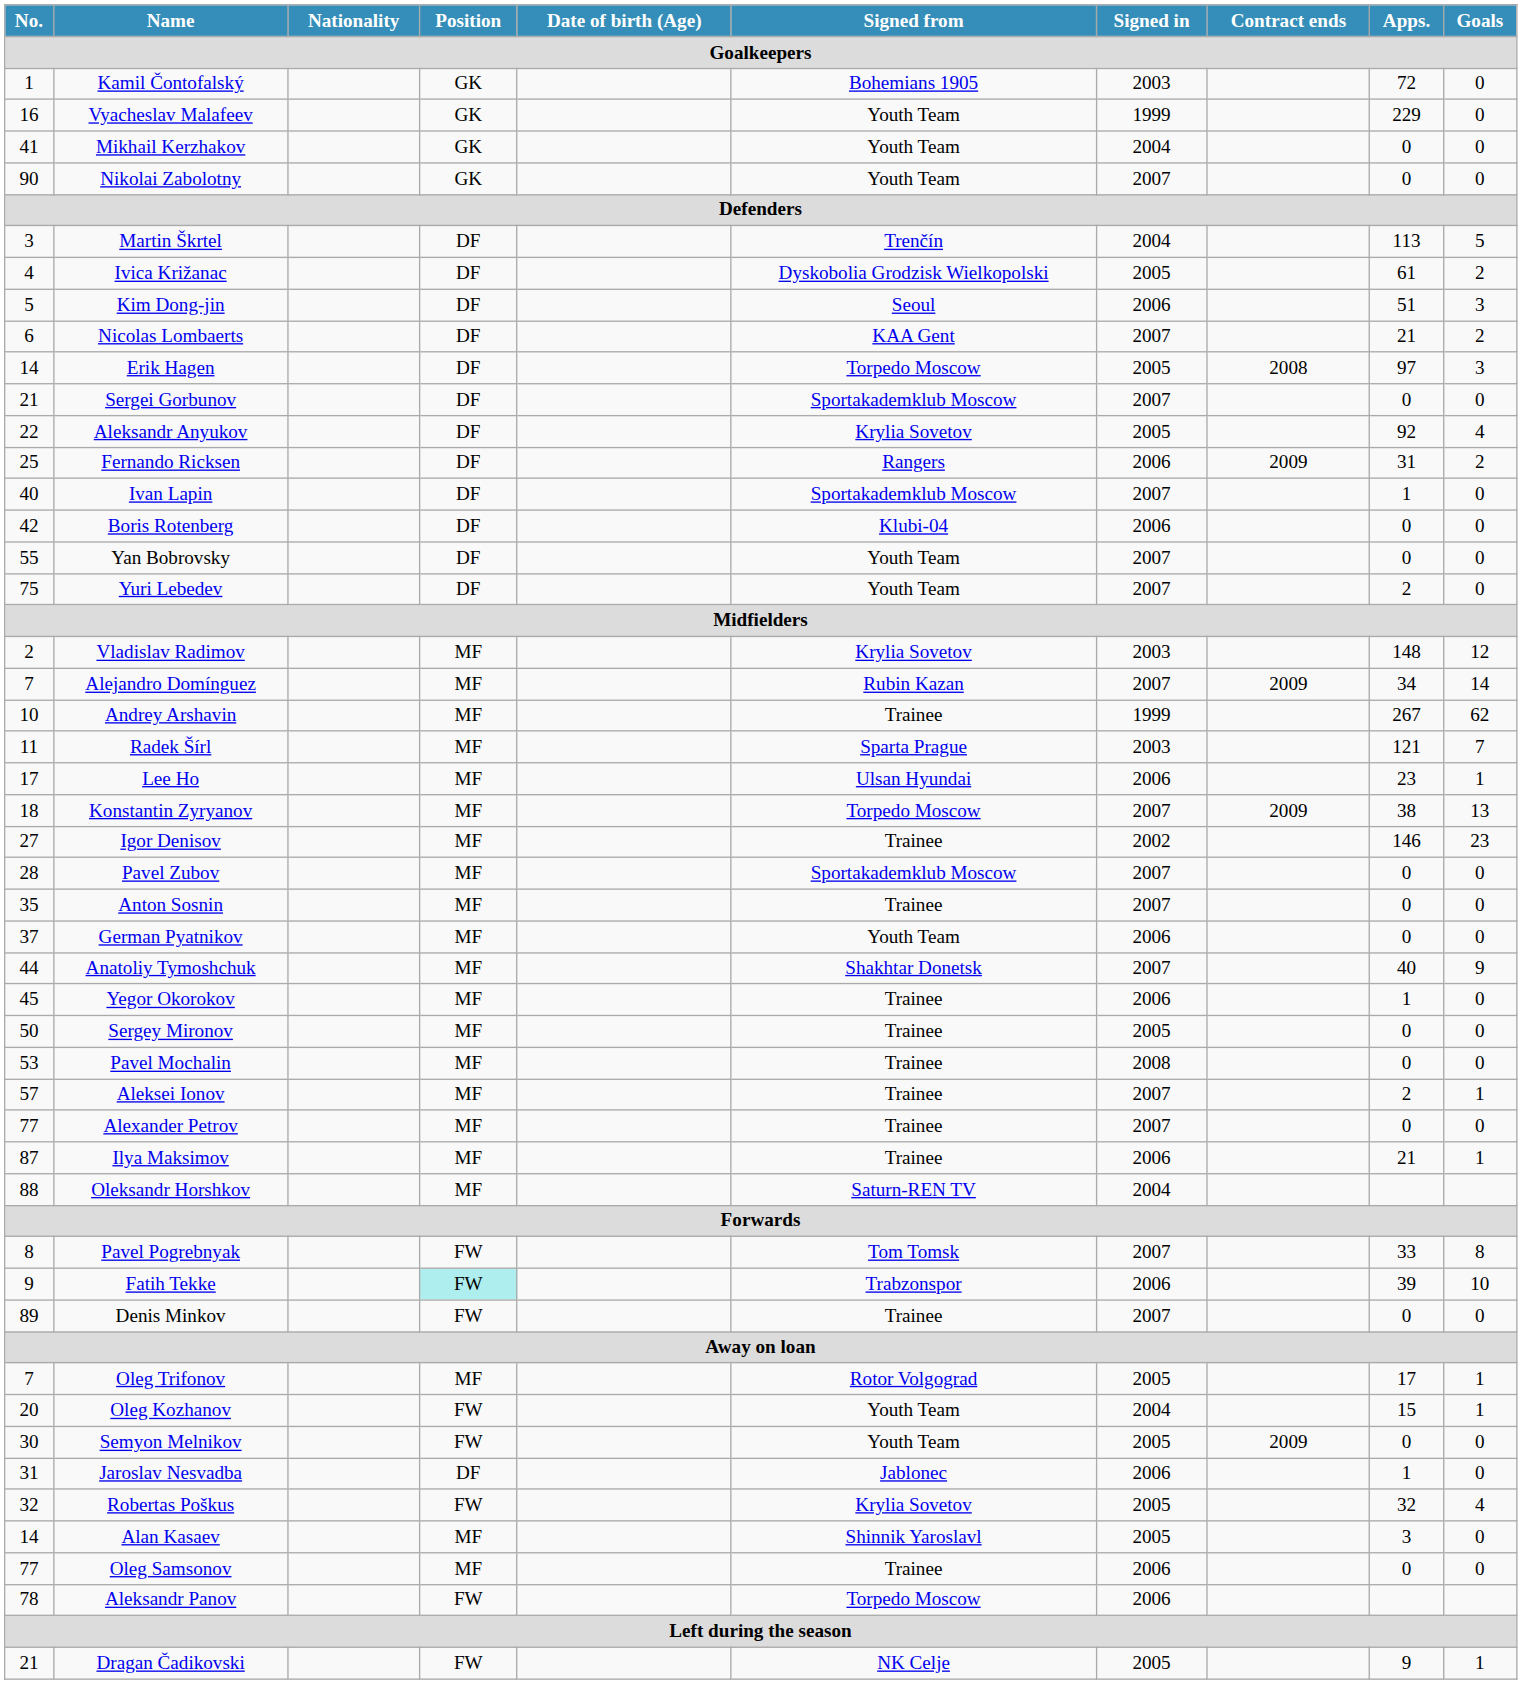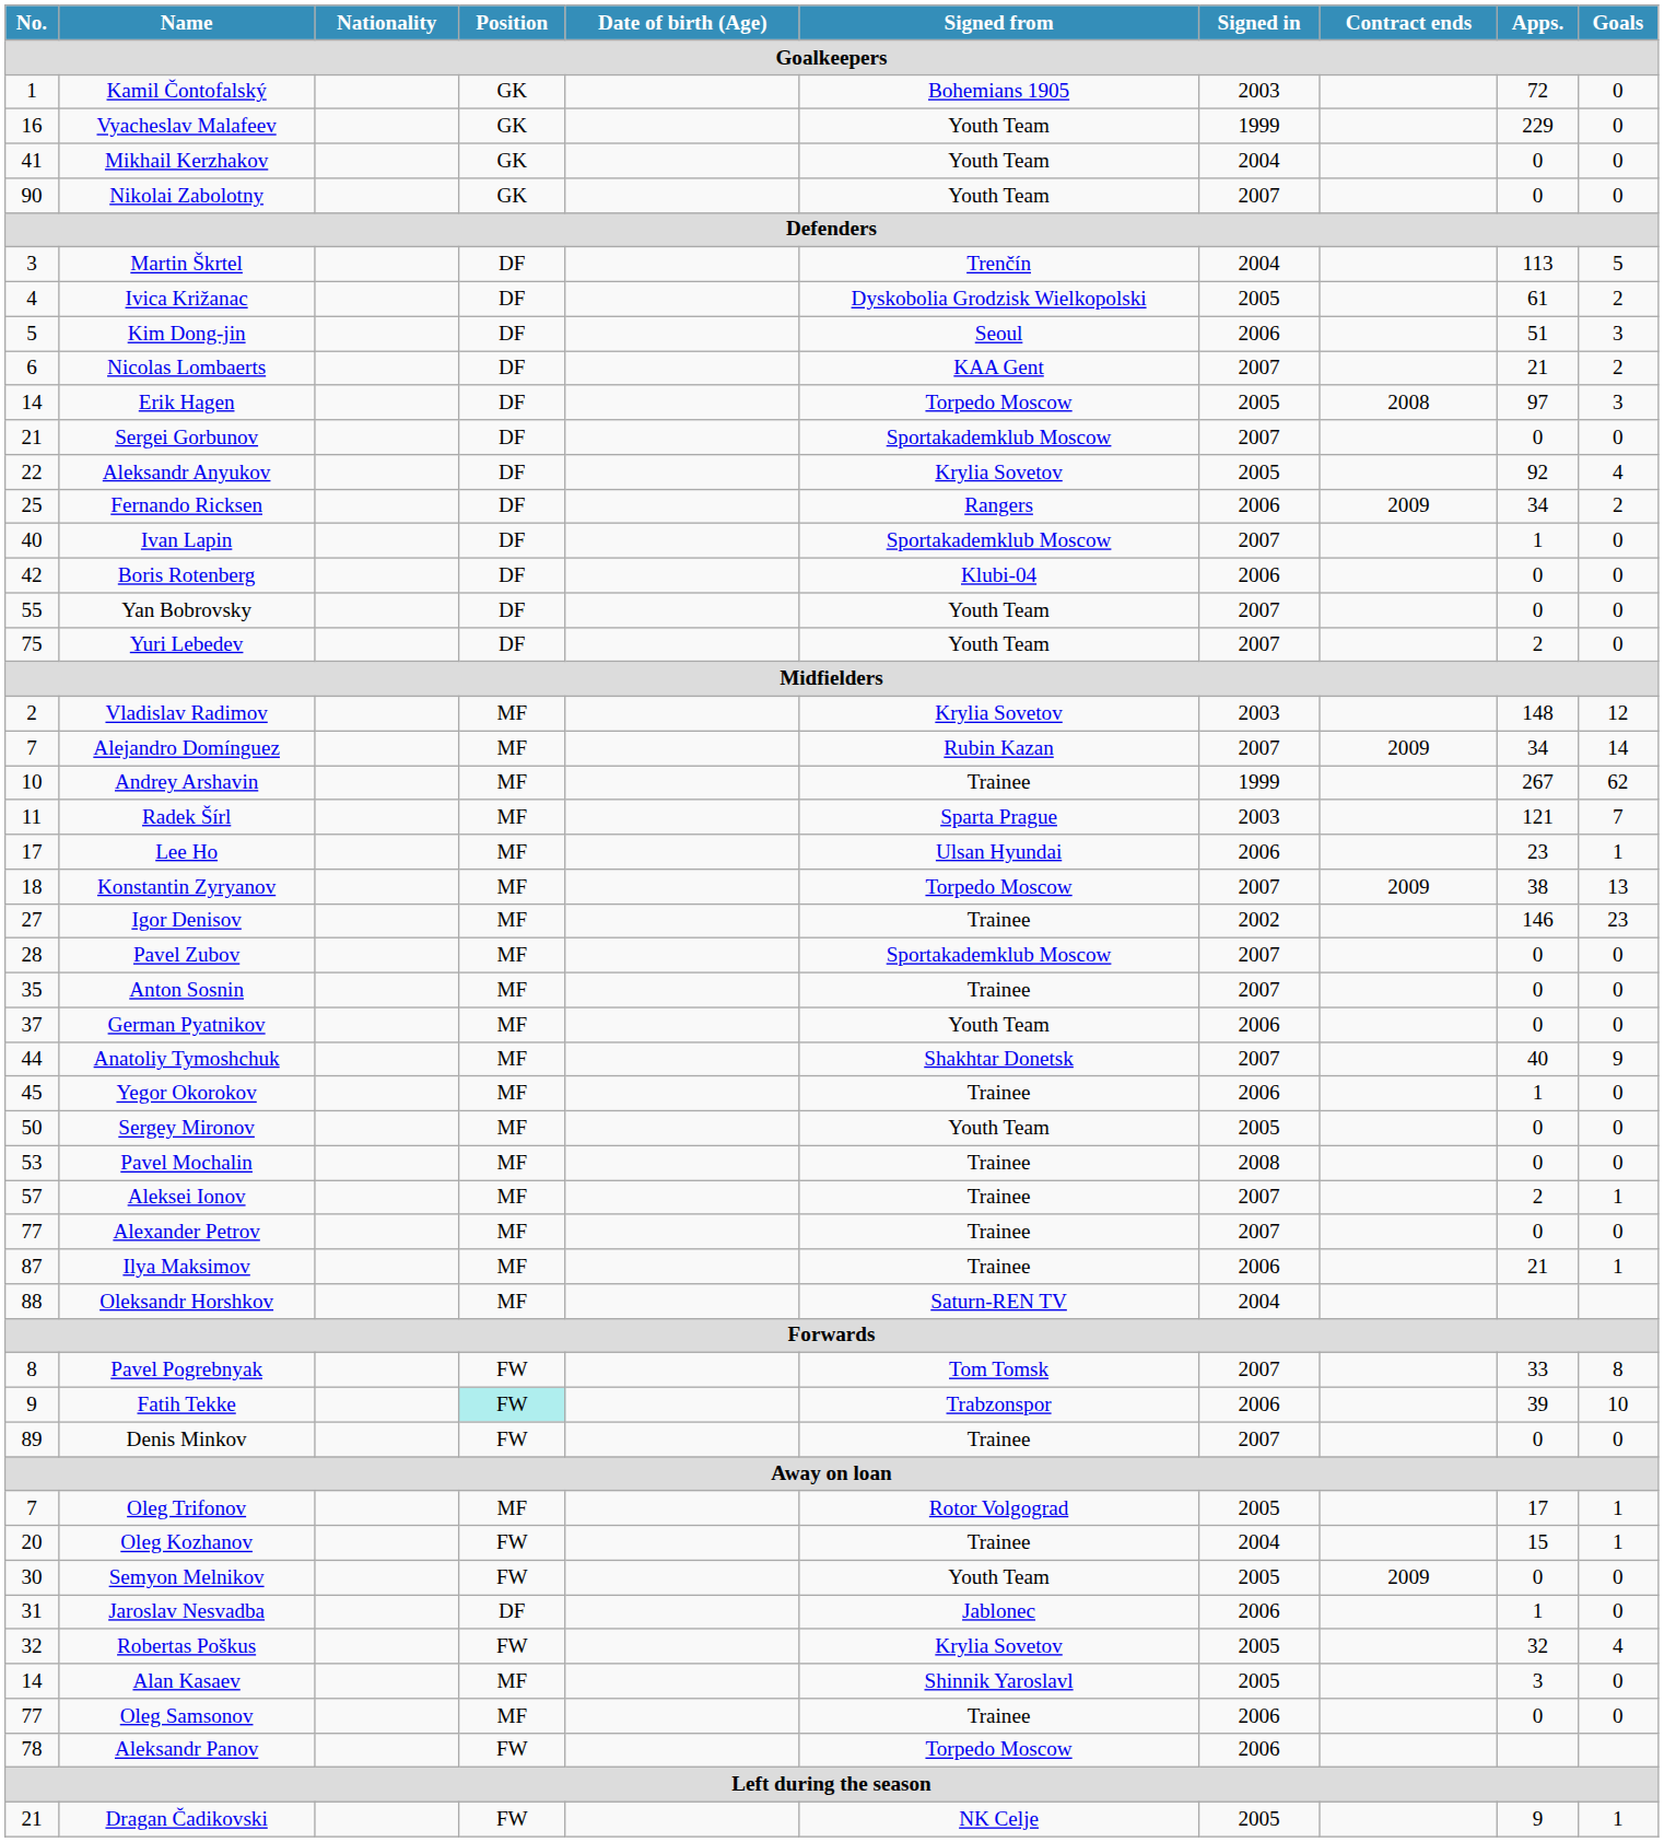Fernando Ricksen | Apps.: 31 -> 34
Sergey Mironov | Signed from: Trainee -> Youth Team
Oleg Kozhanov | Signed from: Youth Team -> Trainee
